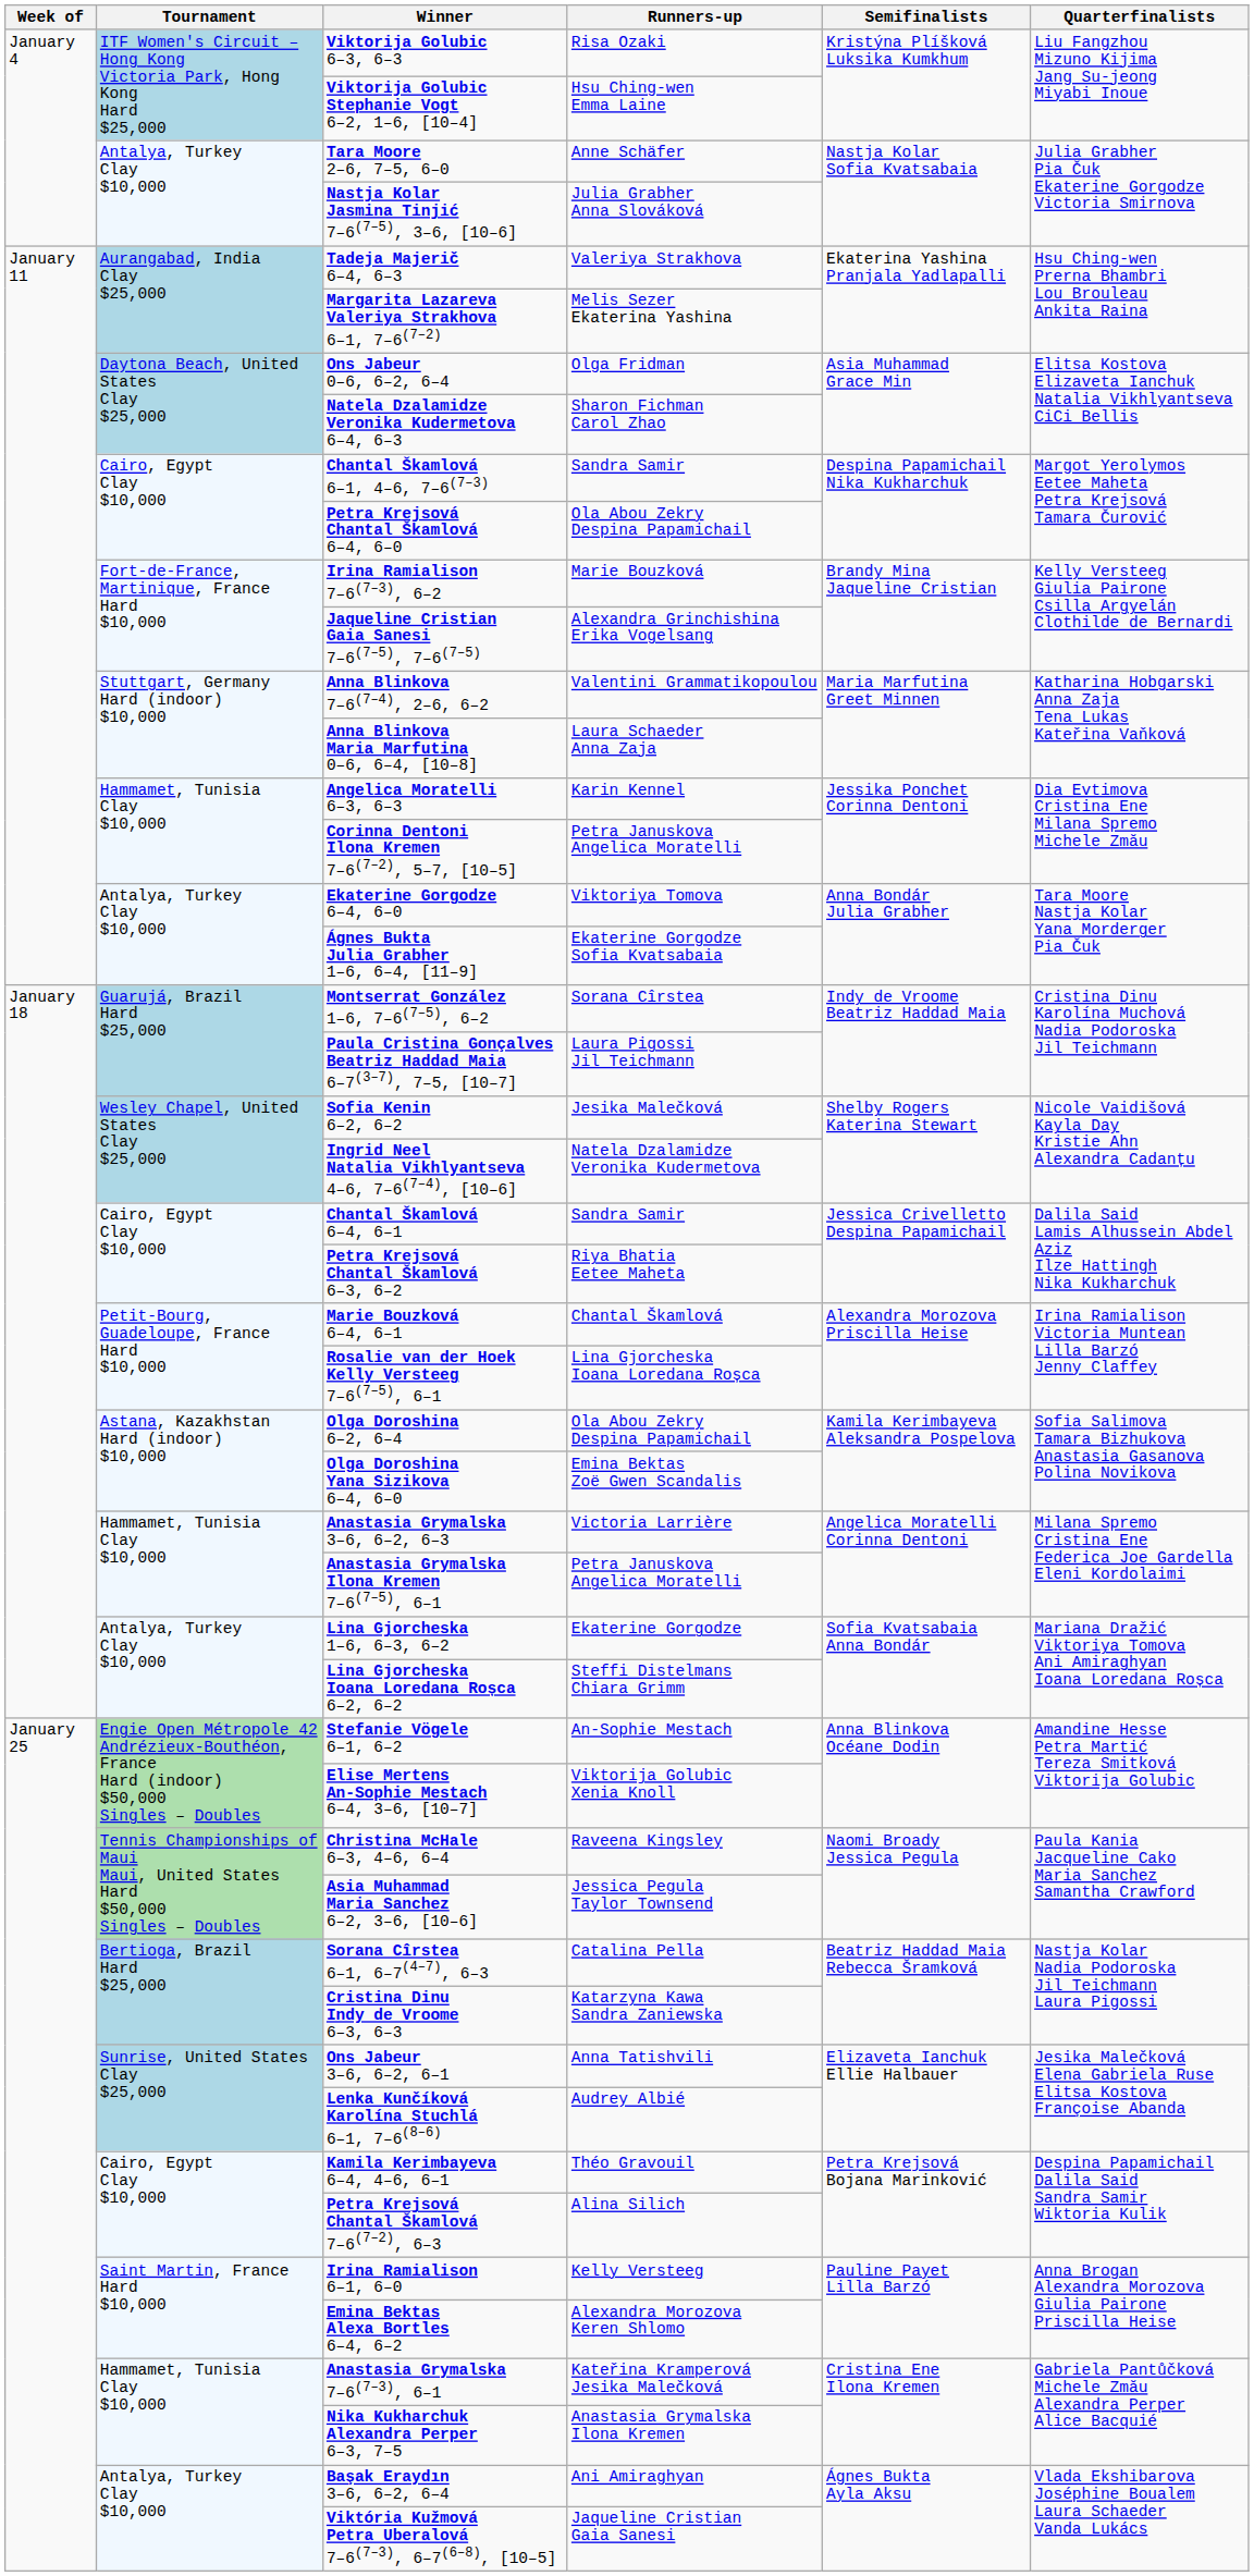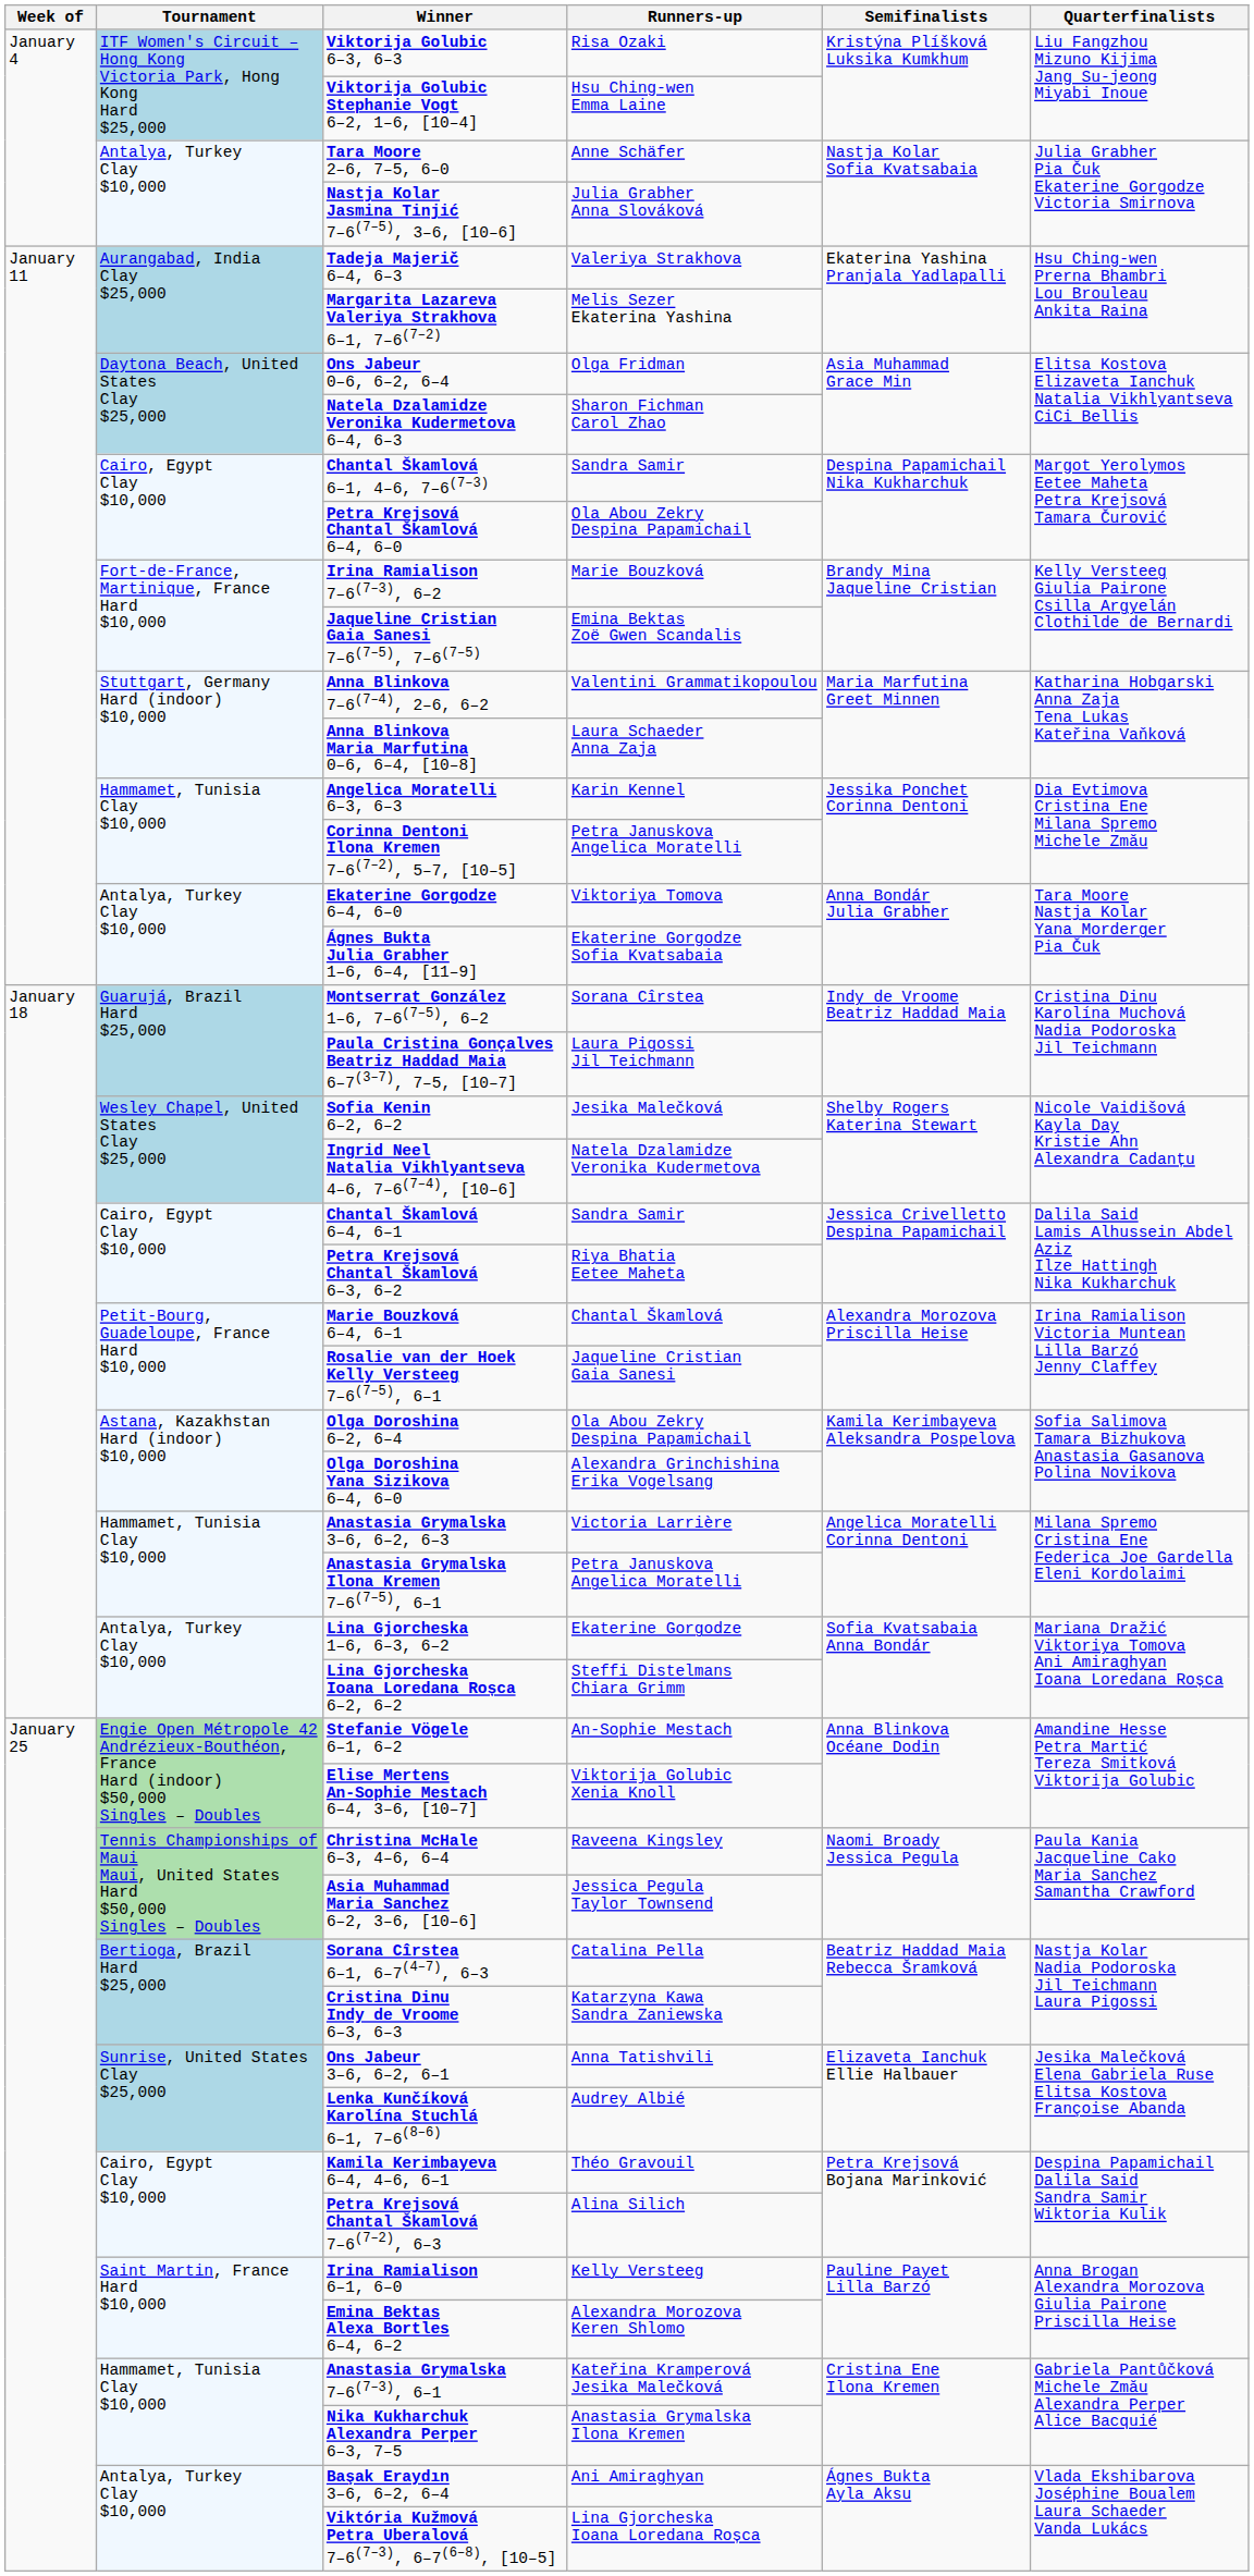Jaqueline Cristian Gaia Sanesi 7–6(7–5), 7–6(7–5) | Runners-up: Alexandra Grinchishina Erika Vogelsang -> Emina Bektas Zoë Gwen Scandalis
Rosalie van der Hoek Kelly Versteeg 7–6(7–5), 6–1 | Runners-up: Lina Gjorcheska Ioana Loredana Roșca -> Jaqueline Cristian Gaia Sanesi
Olga Doroshina Yana Sizikova 6–4, 6–0 | Runners-up: Emina Bektas Zoë Gwen Scandalis -> Alexandra Grinchishina Erika Vogelsang
Viktória Kužmová Petra Uberalová 7–6(7–3), 6–7(6–8), [10–5] | Runners-up: Jaqueline Cristian Gaia Sanesi -> Lina Gjorcheska Ioana Loredana Roșca
